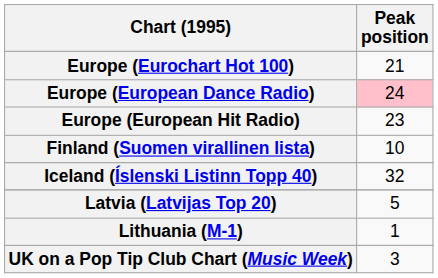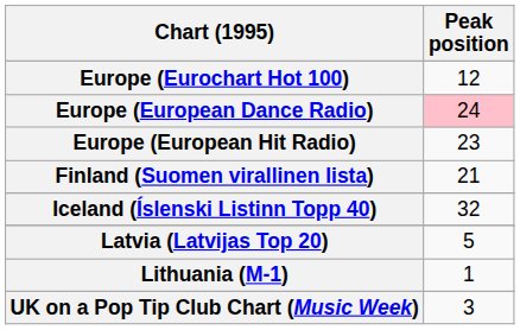Europe (Eurochart Hot 100) | Peak position: 21 -> 12
Finland (Suomen virallinen lista) | Peak position: 10 -> 21
